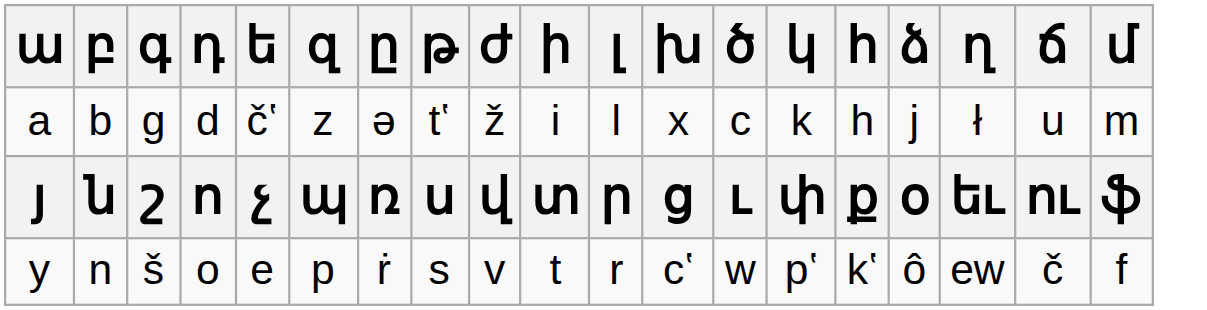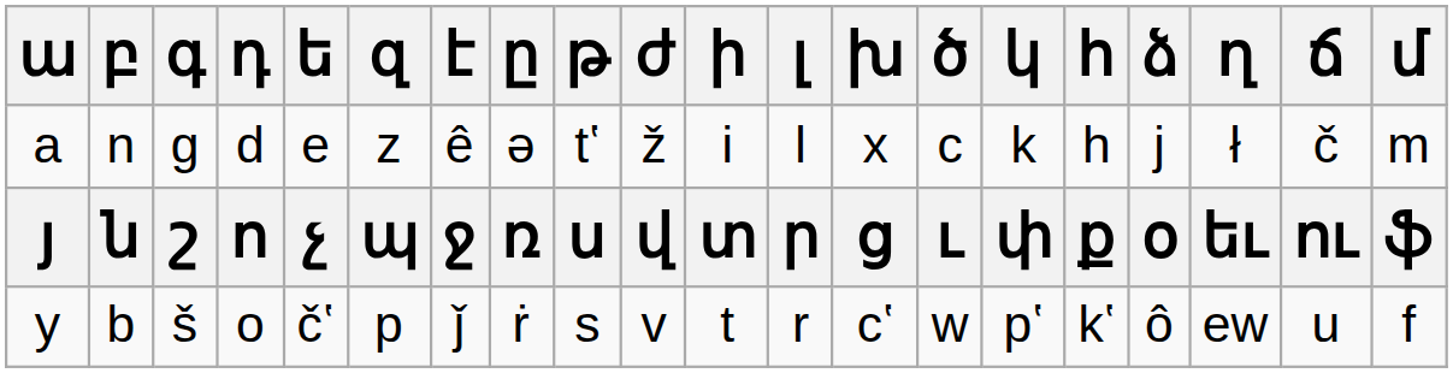+ column: է | ê | ջ | ǰ
a | բ: b -> n
a | ե: čʽ -> e
a | ճ: u -> č
y | բ: n -> b
y | ե: e -> čʽ
y | ճ: č -> u
